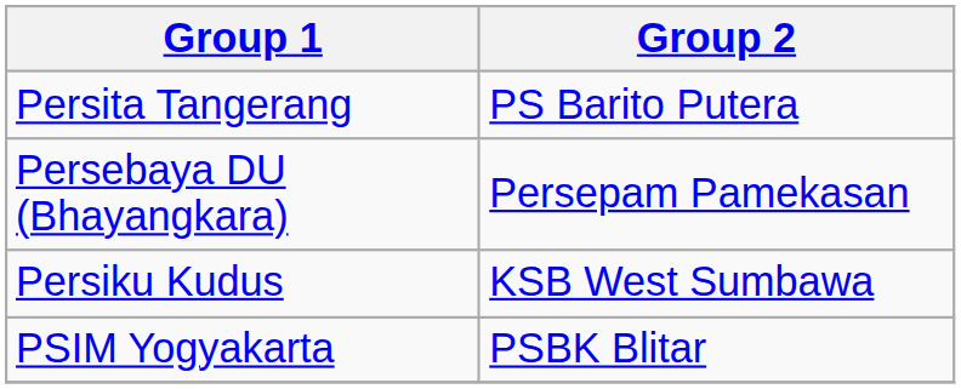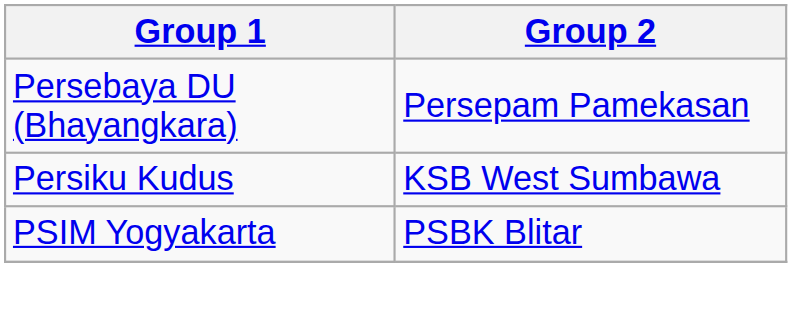- row: Persita Tangerang | PS Barito Putera
